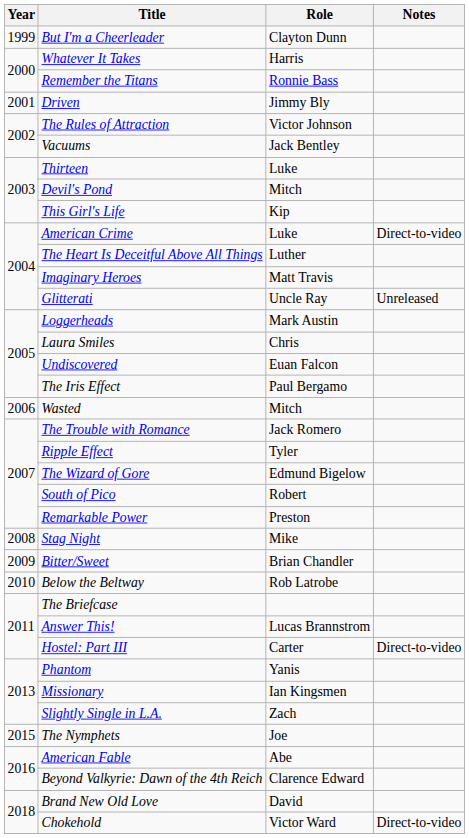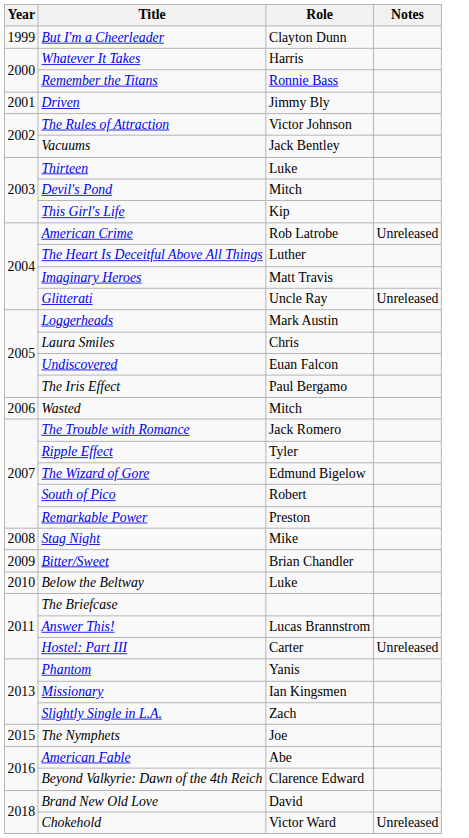American Crime | Role: Luke -> Rob Latrobe
American Crime | Notes: Direct-to-video -> Unreleased
Below the Beltway | Role: Rob Latrobe -> Luke
Hostel: Part III | Notes: Direct-to-video -> Unreleased
Chokehold | Notes: Direct-to-video -> Unreleased
